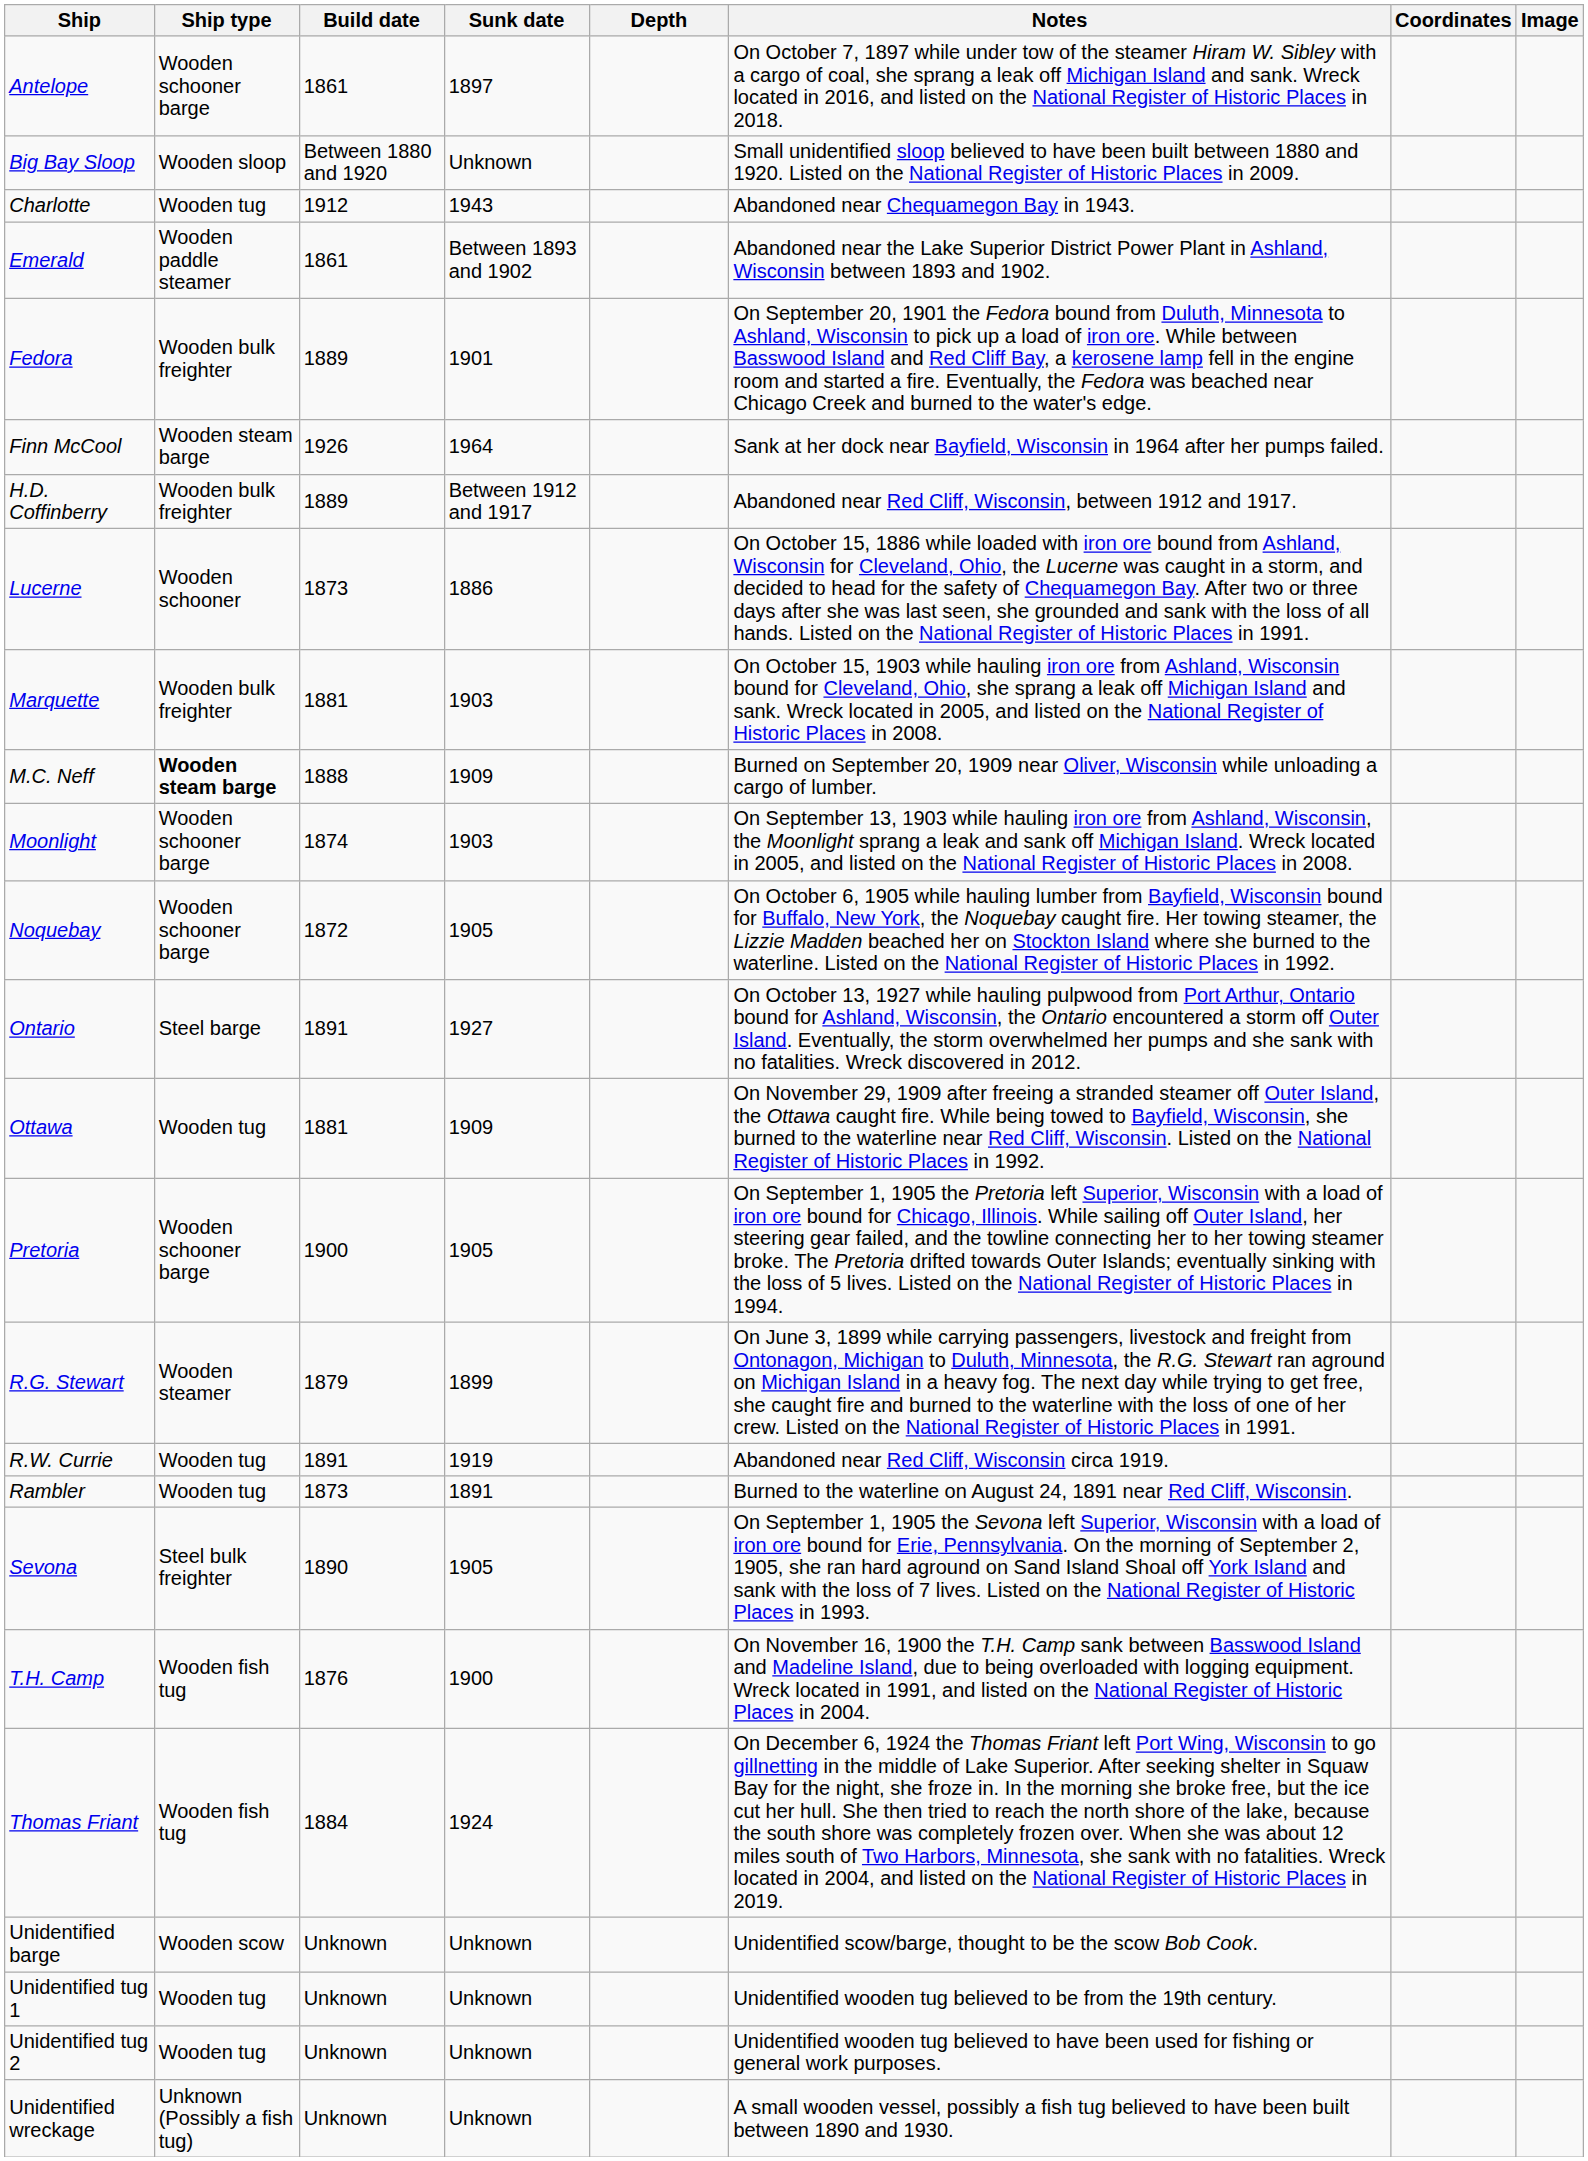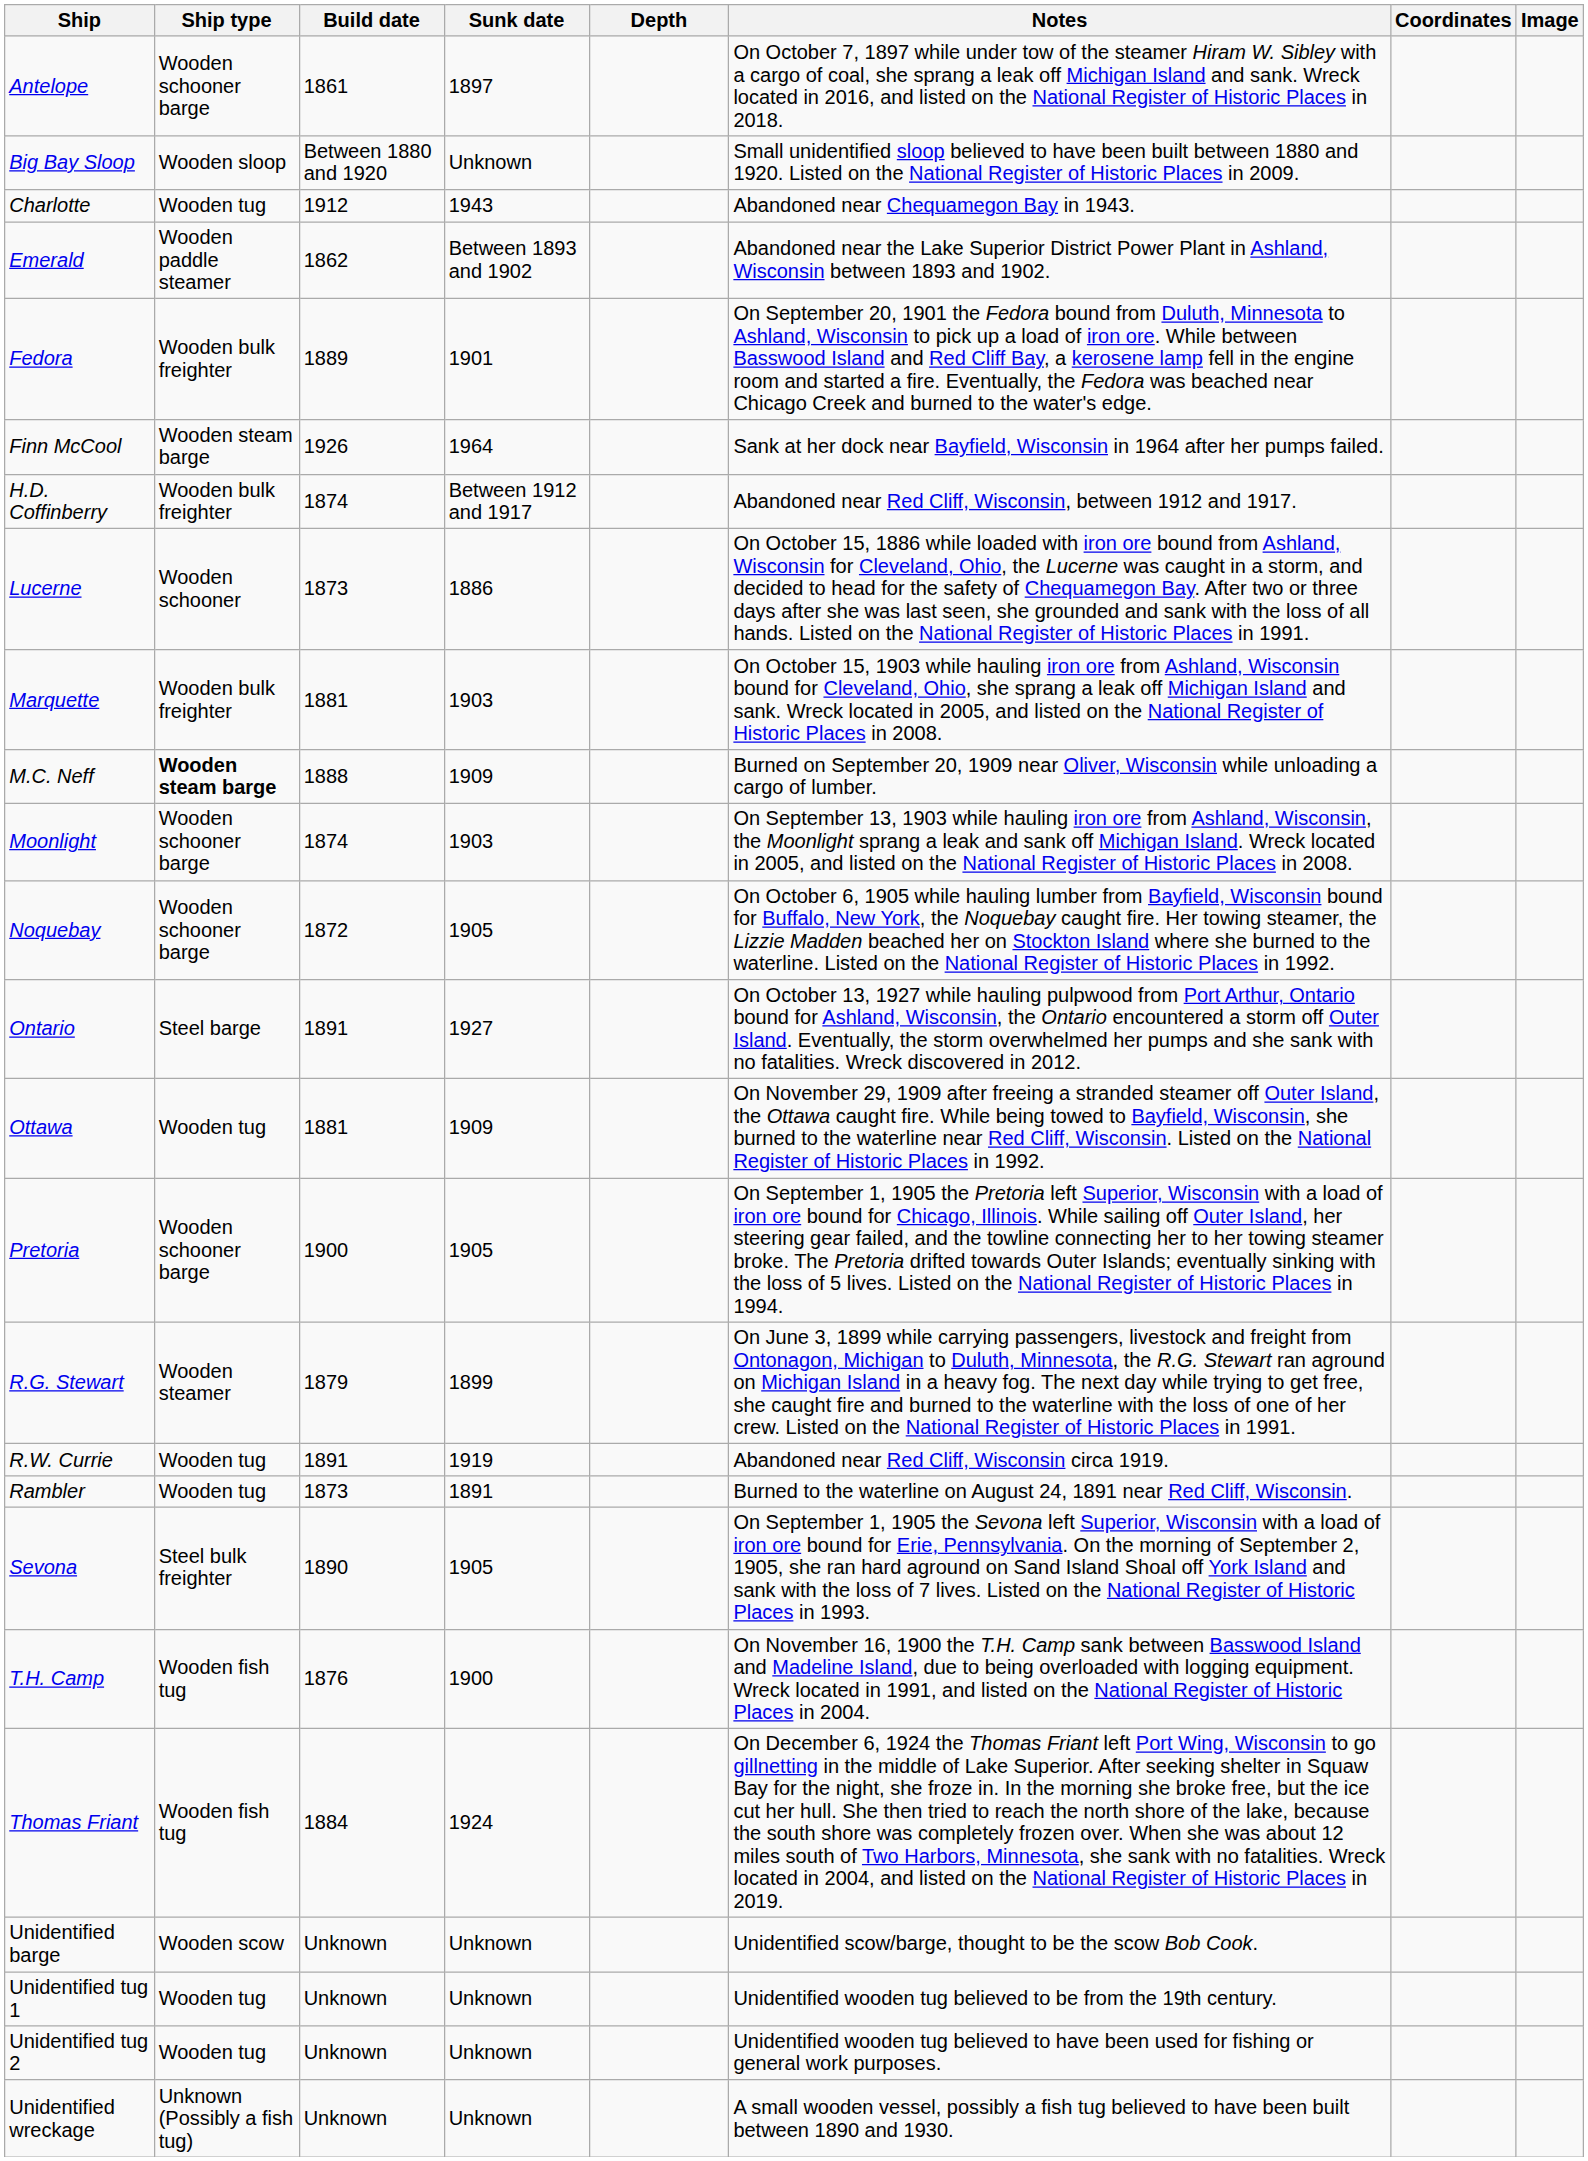Emerald | Build date: 1861 -> 1862
H.D. Coffinberry | Build date: 1889 -> 1874
